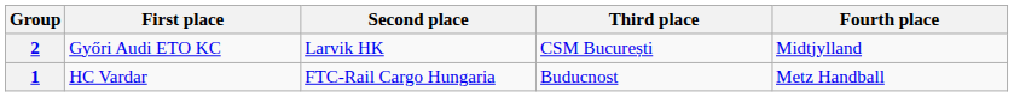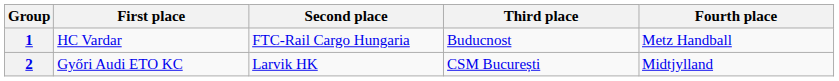rows swapped: 1 <-> 2
